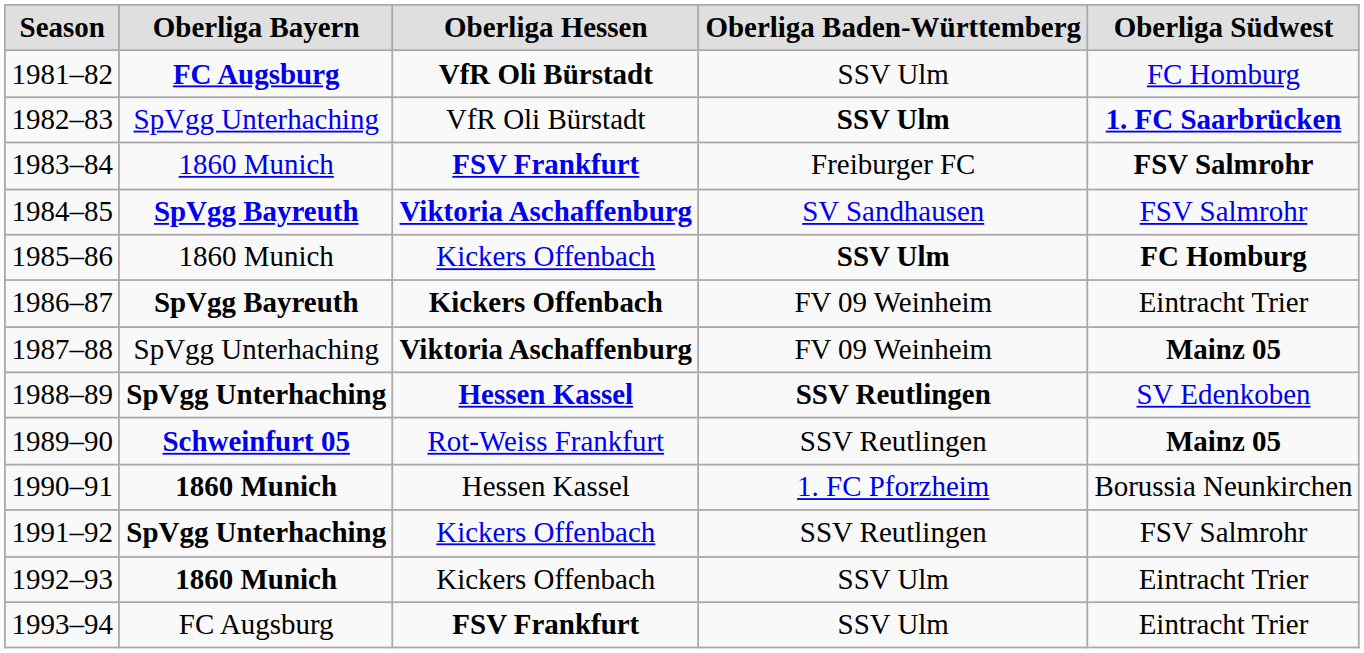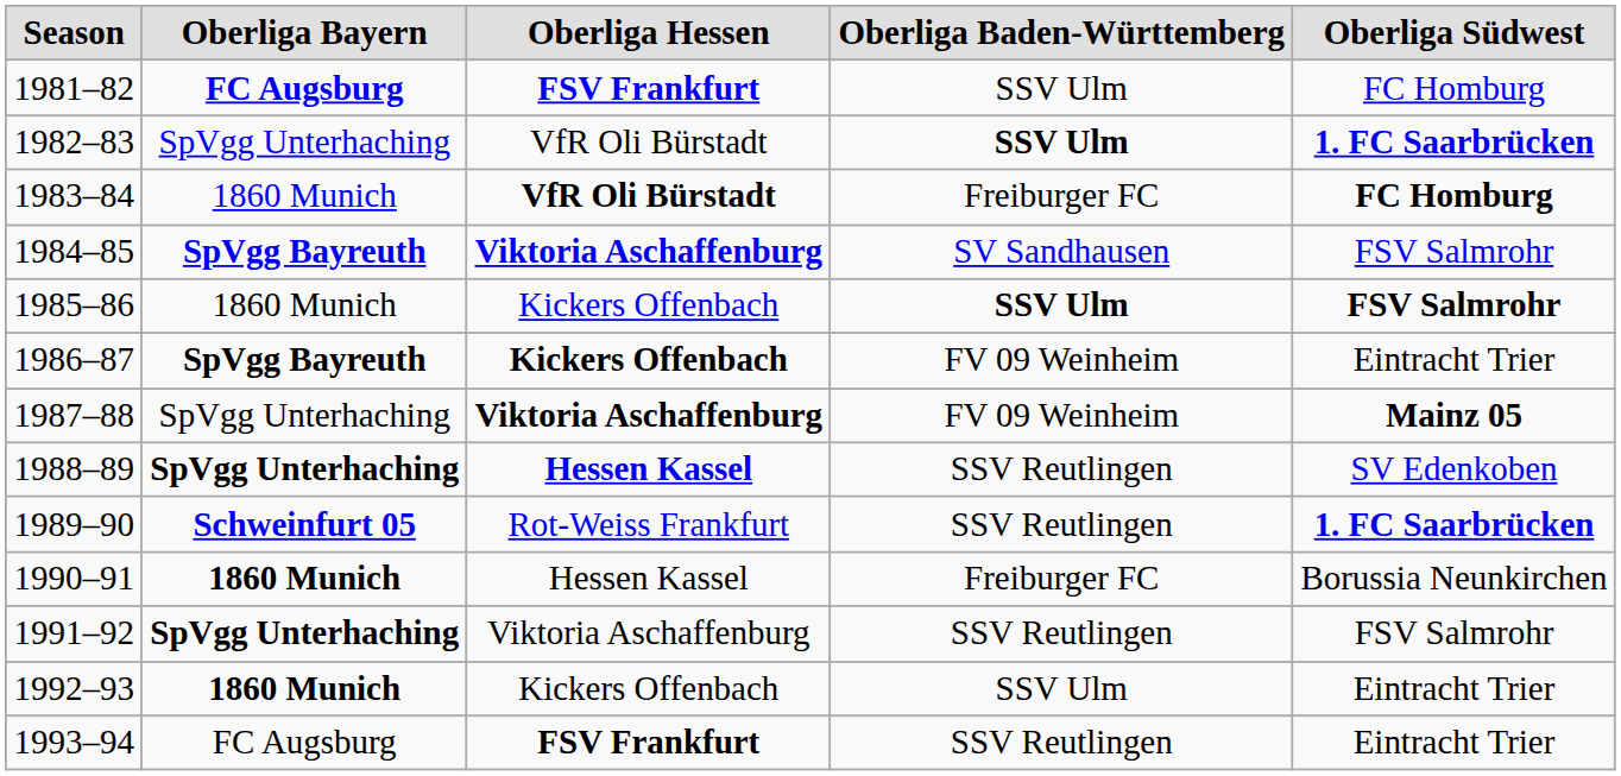1981–82 | Oberliga Hessen: VfR Oli Bürstadt -> FSV Frankfurt
1983–84 | Oberliga Hessen: FSV Frankfurt -> VfR Oli Bürstadt
1983–84 | Oberliga Südwest: FSV Salmrohr -> FC Homburg
1985–86 | Oberliga Südwest: FC Homburg -> FSV Salmrohr
1988–89 | Oberliga Baden-Württemberg: bold -> normal
1989–90 | Oberliga Südwest: Mainz 05 -> 1. FC Saarbrücken
1990–91 | Oberliga Baden-Württemberg: 1. FC Pforzheim -> Freiburger FC
1991–92 | Oberliga Hessen: Kickers Offenbach -> Viktoria Aschaffenburg
1993–94 | Oberliga Baden-Württemberg: SSV Ulm -> SSV Reutlingen
